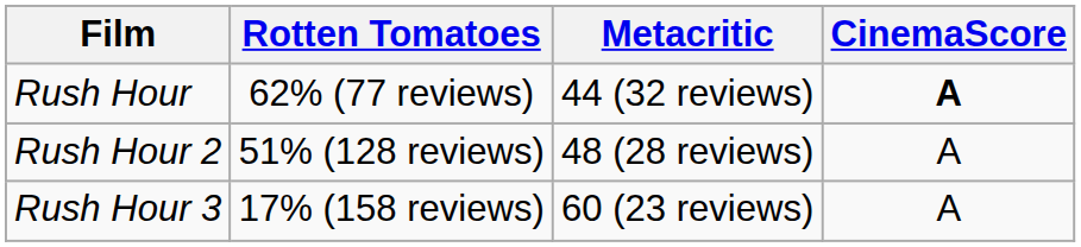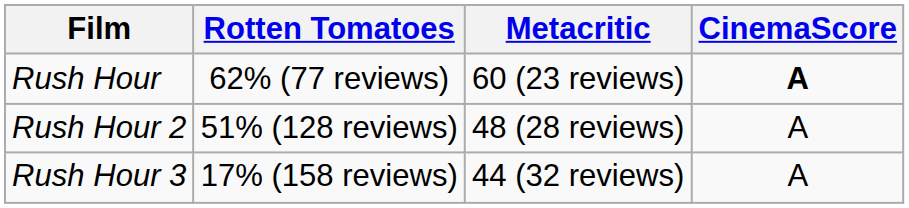Rush Hour | Metacritic: 44 (32 reviews) -> 60 (23 reviews)
Rush Hour 3 | Metacritic: 60 (23 reviews) -> 44 (32 reviews)
